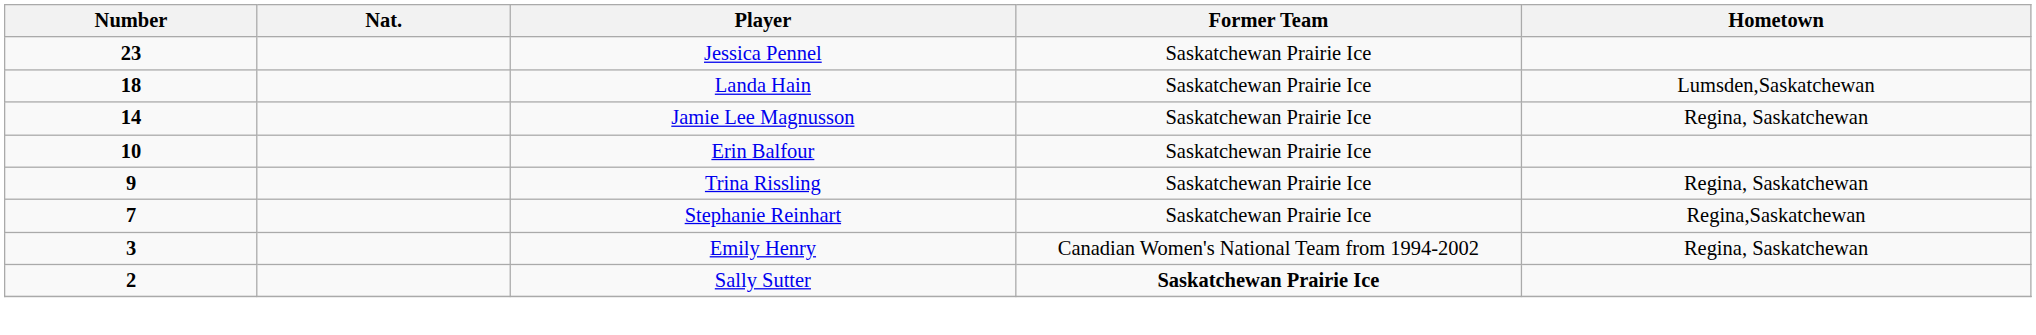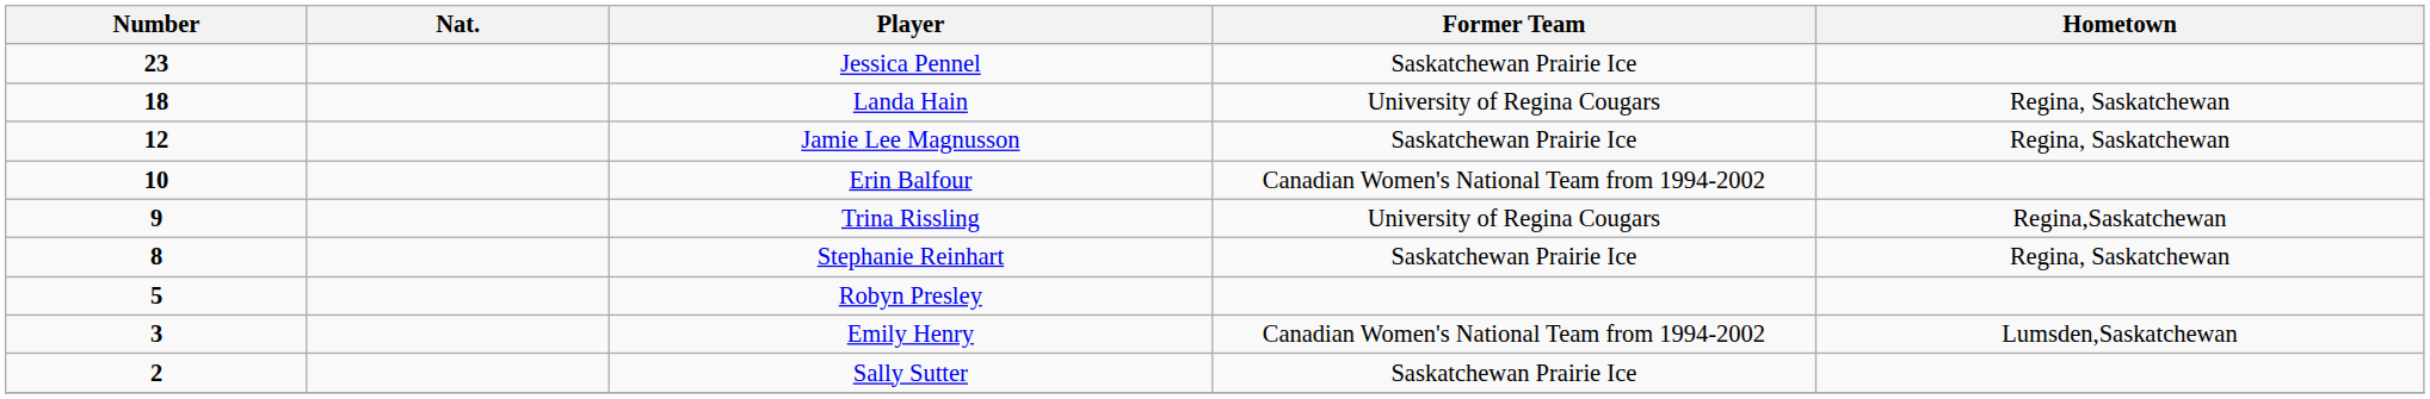Landa Hain | Former Team: Saskatchewan Prairie Ice -> University of Regina Cougars
Landa Hain | Hometown: Lumsden,Saskatchewan -> Regina, Saskatchewan
Jamie Lee Magnusson | Number: 14 -> 12
Erin Balfour | Former Team: Saskatchewan Prairie Ice -> Canadian Women's National Team from 1994-2002
Trina Rissling | Former Team: Saskatchewan Prairie Ice -> University of Regina Cougars
Trina Rissling | Hometown: Regina, Saskatchewan -> Regina,Saskatchewan
Stephanie Reinhart | Number: 7 -> 8
Stephanie Reinhart | Hometown: Regina,Saskatchewan -> Regina, Saskatchewan
+ row: 5 | Robyn Presley
Emily Henry | Hometown: Regina, Saskatchewan -> Lumsden,Saskatchewan
Sally Sutter | Former Team: bold -> normal
